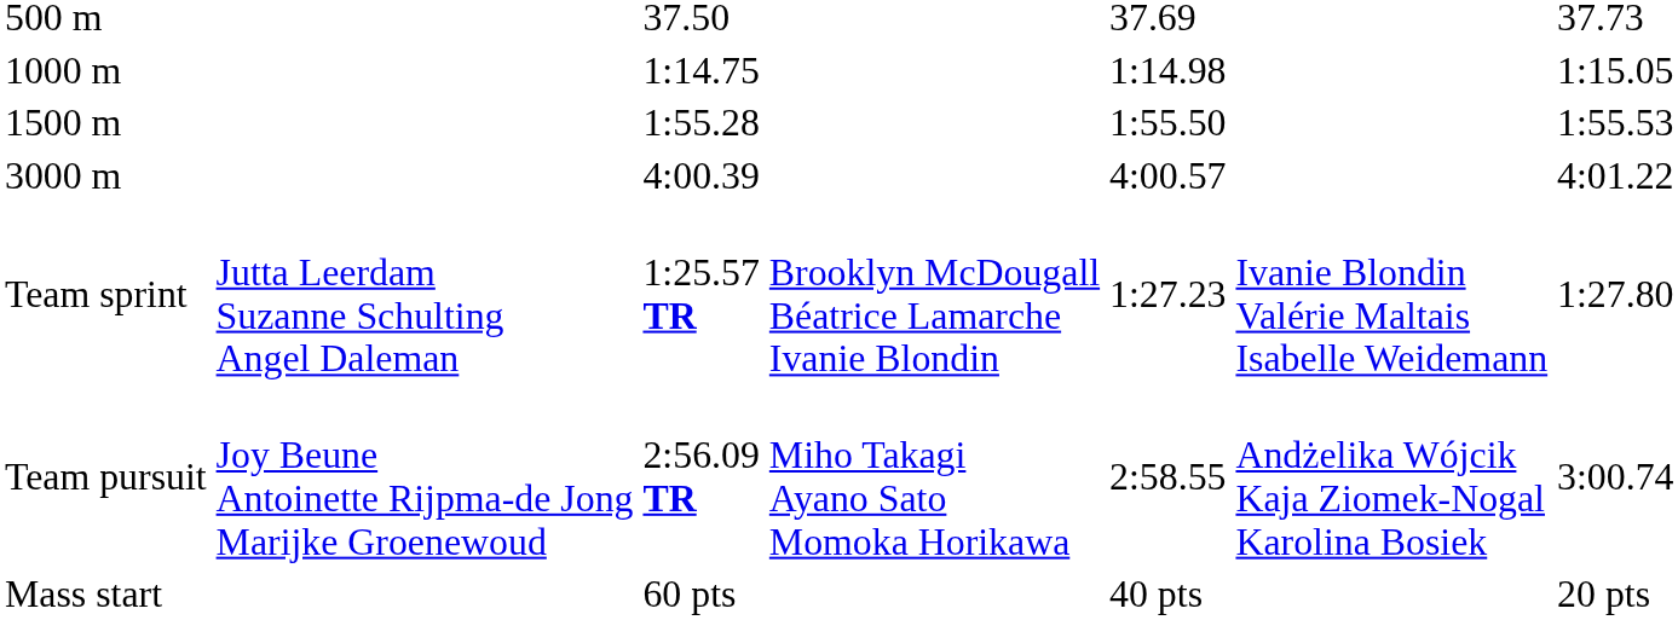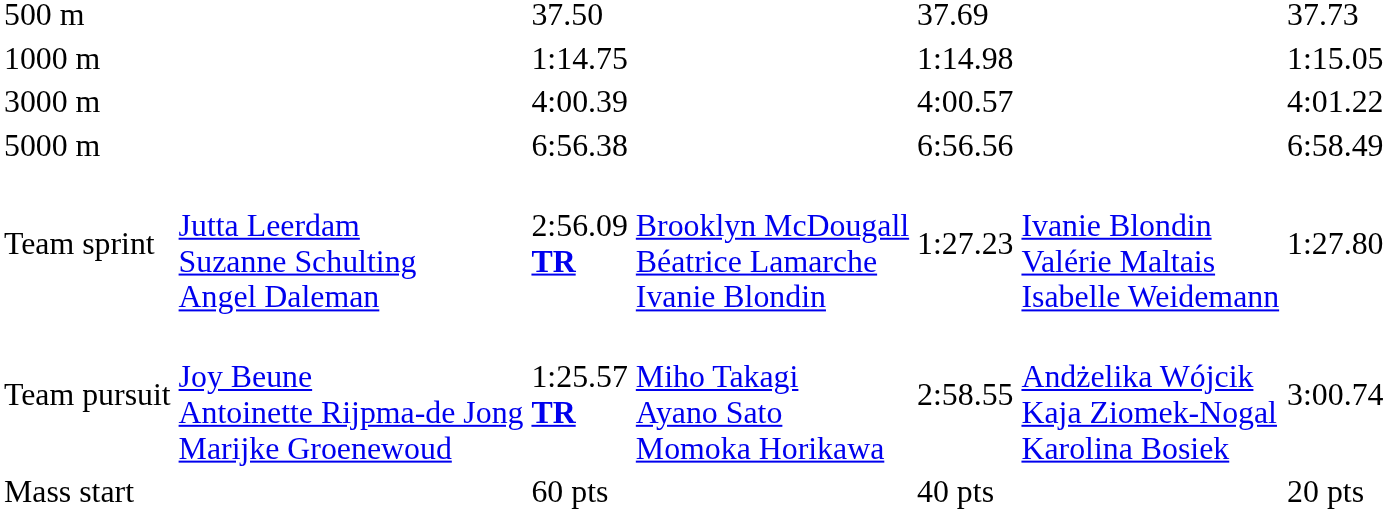- row: 1500 m | 1:55.28 | 1:55.50 | 1:55.53
+ row: 5000 m | 6:56.38 | 6:56.56 | 6:58.49
Team sprint | column 3: 1:25.57 TR -> 2:56.09 TR
Team pursuit | column 3: 2:56.09 TR -> 1:25.57 TR
